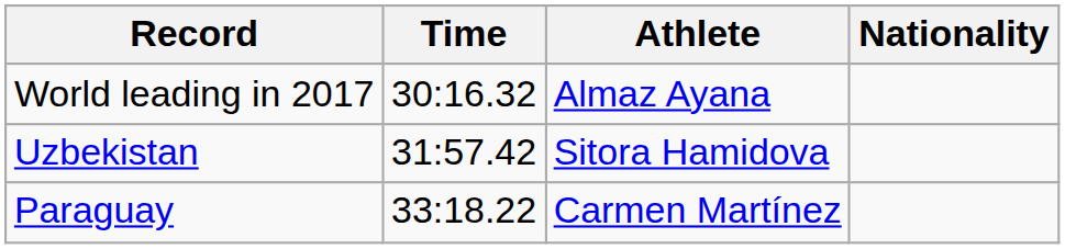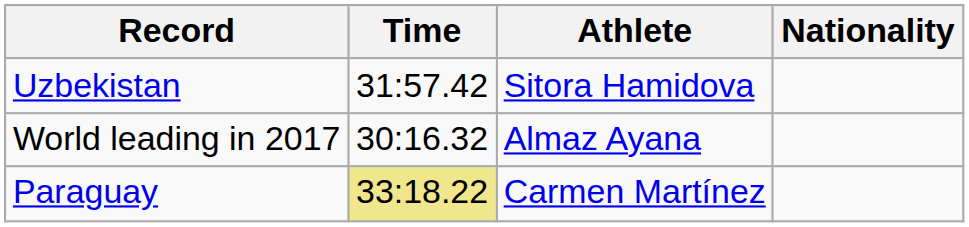rows swapped: World leading in 2017 <-> Uzbekistan
Paraguay | Time: no background -> khaki background
